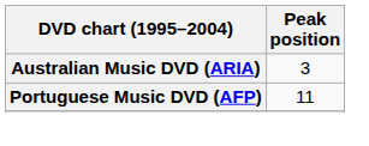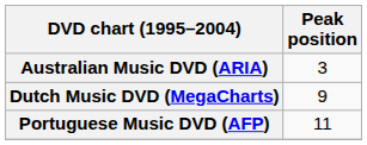+ row: Dutch Music DVD (MegaCharts) | 9
